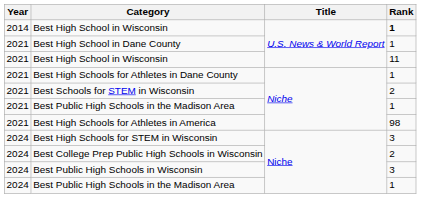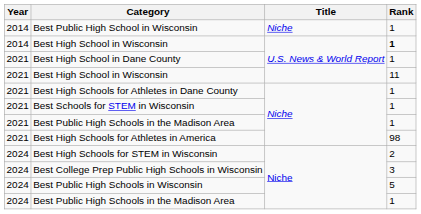+ row: 2014 | Best Public High School in Wisconsin | Niche | 1
Best Schools for STEM in Wisconsin | Rank: 2 -> 1
Best High Schools for STEM in Wisconsin | Rank: 3 -> 2
Best College Prep Public High Schools in Wisconsin | Rank: 2 -> 3
Best Public High Schools in Wisconsin | Rank: 3 -> 5
